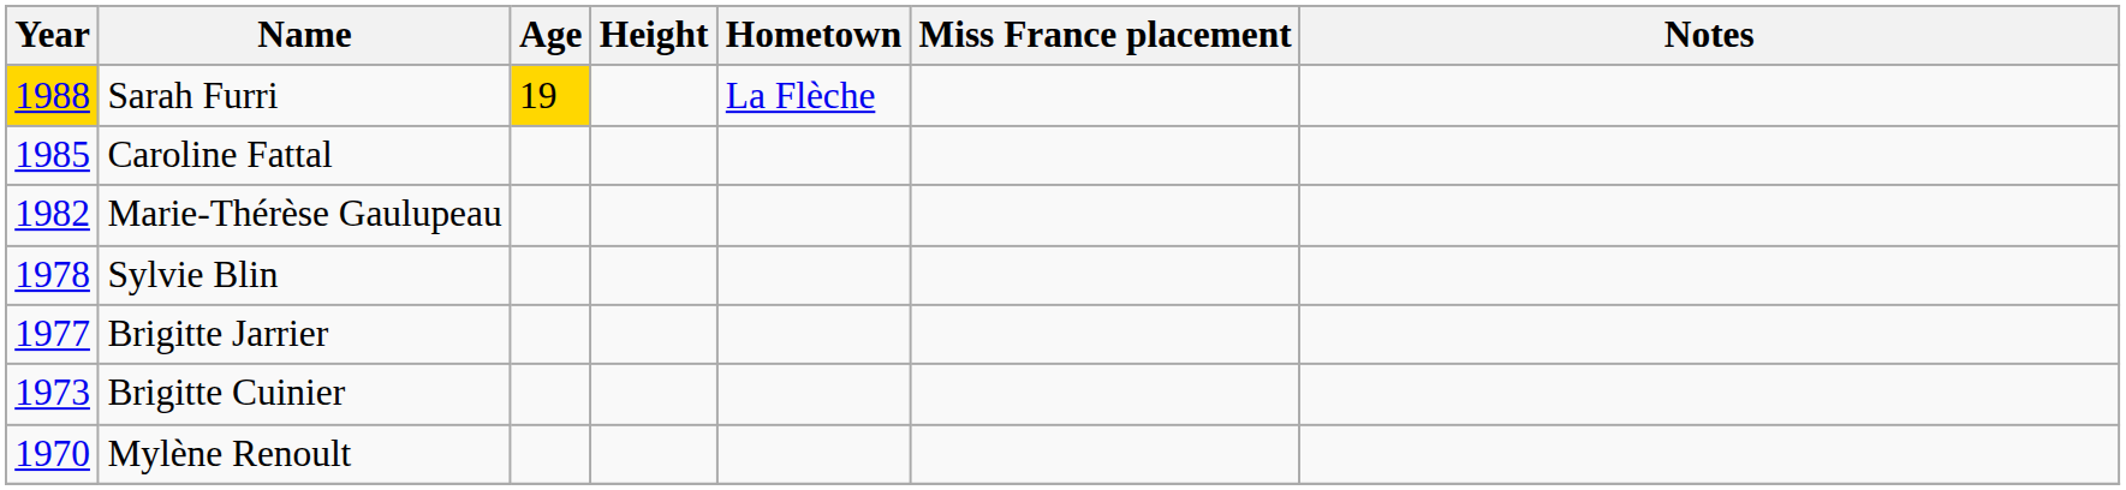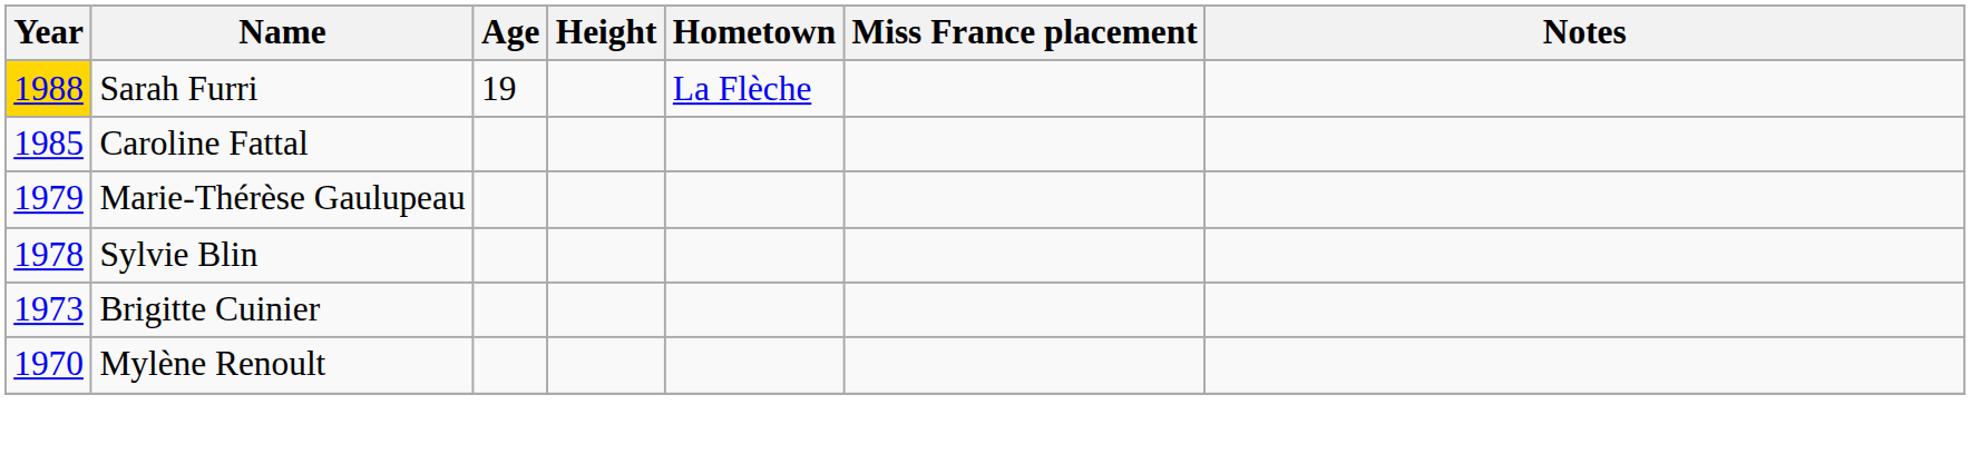Sarah Furri | Age: gold background -> no background
Marie-Thérèse Gaulupeau | Year: 1982 -> 1979
- row: 1977 | Brigitte Jarrier
